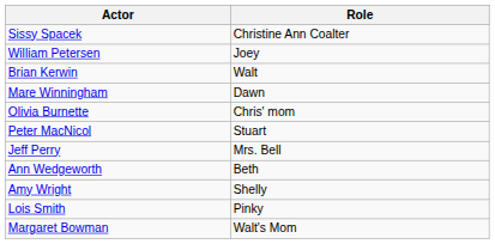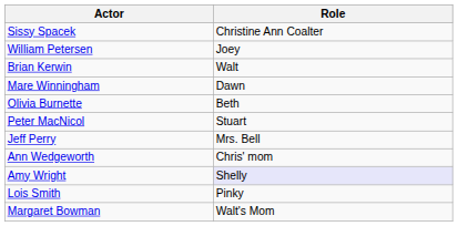Olivia Burnette | Role: Chris' mom -> Beth
Ann Wedgeworth | Role: Beth -> Chris' mom
Amy Wright | Role: no background -> lavender background
